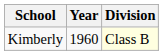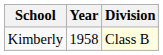Kimberly | Year: 1960 -> 1958
